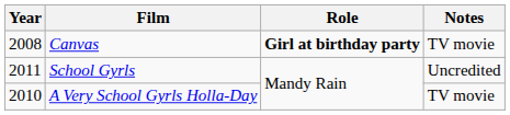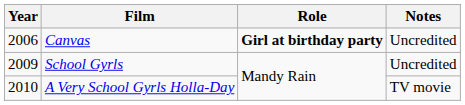Canvas | Year: 2008 -> 2006
Canvas | Notes: TV movie -> Uncredited
School Gyrls | Year: 2011 -> 2009
